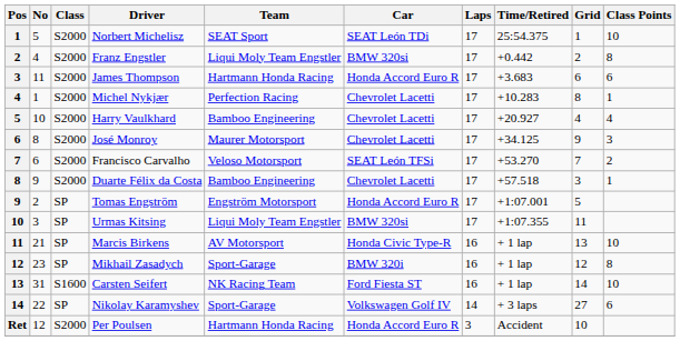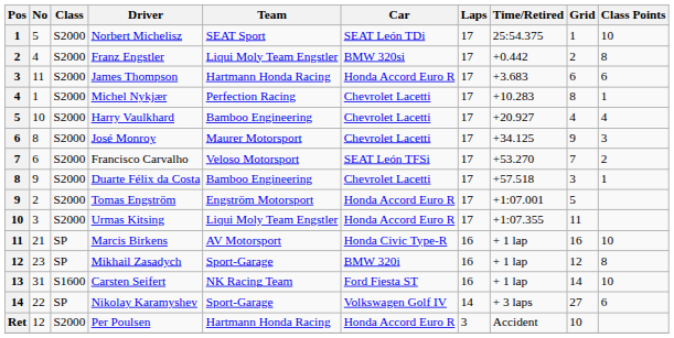Tomas Engström | Class: SP -> S2000
Urmas Kitsing | Class: SP -> S2000
Urmas Kitsing | Car: BMW 320si -> Honda Accord Euro R
Marcis Birkens | Grid: 13 -> 16
